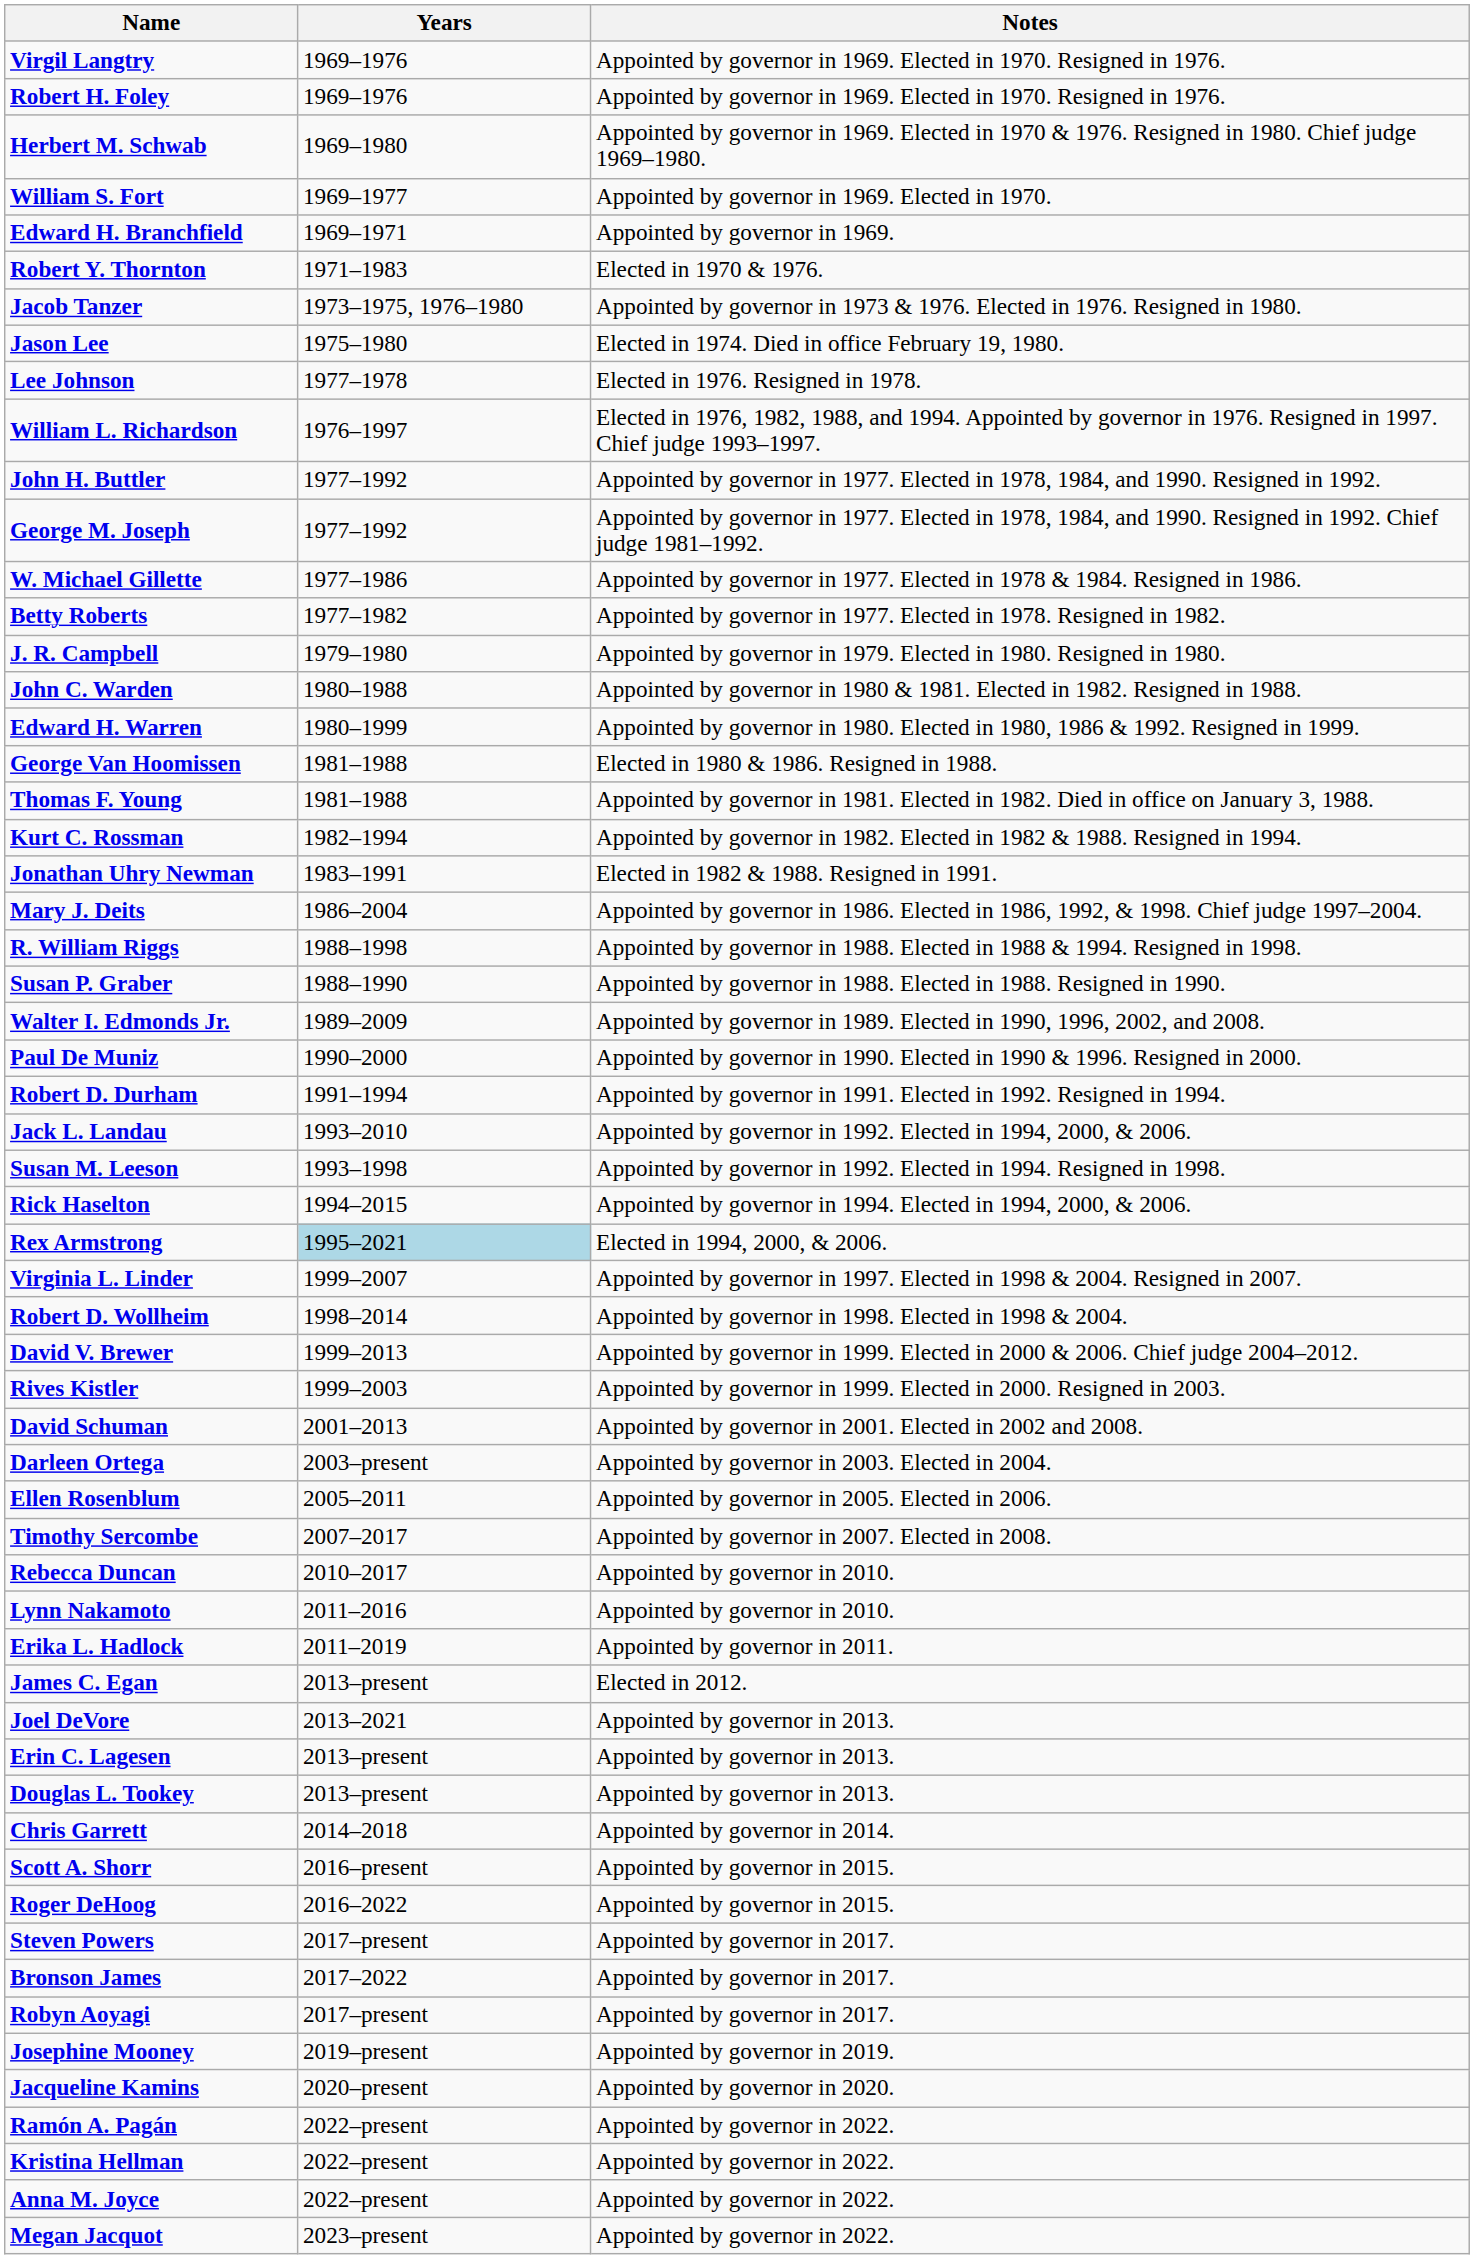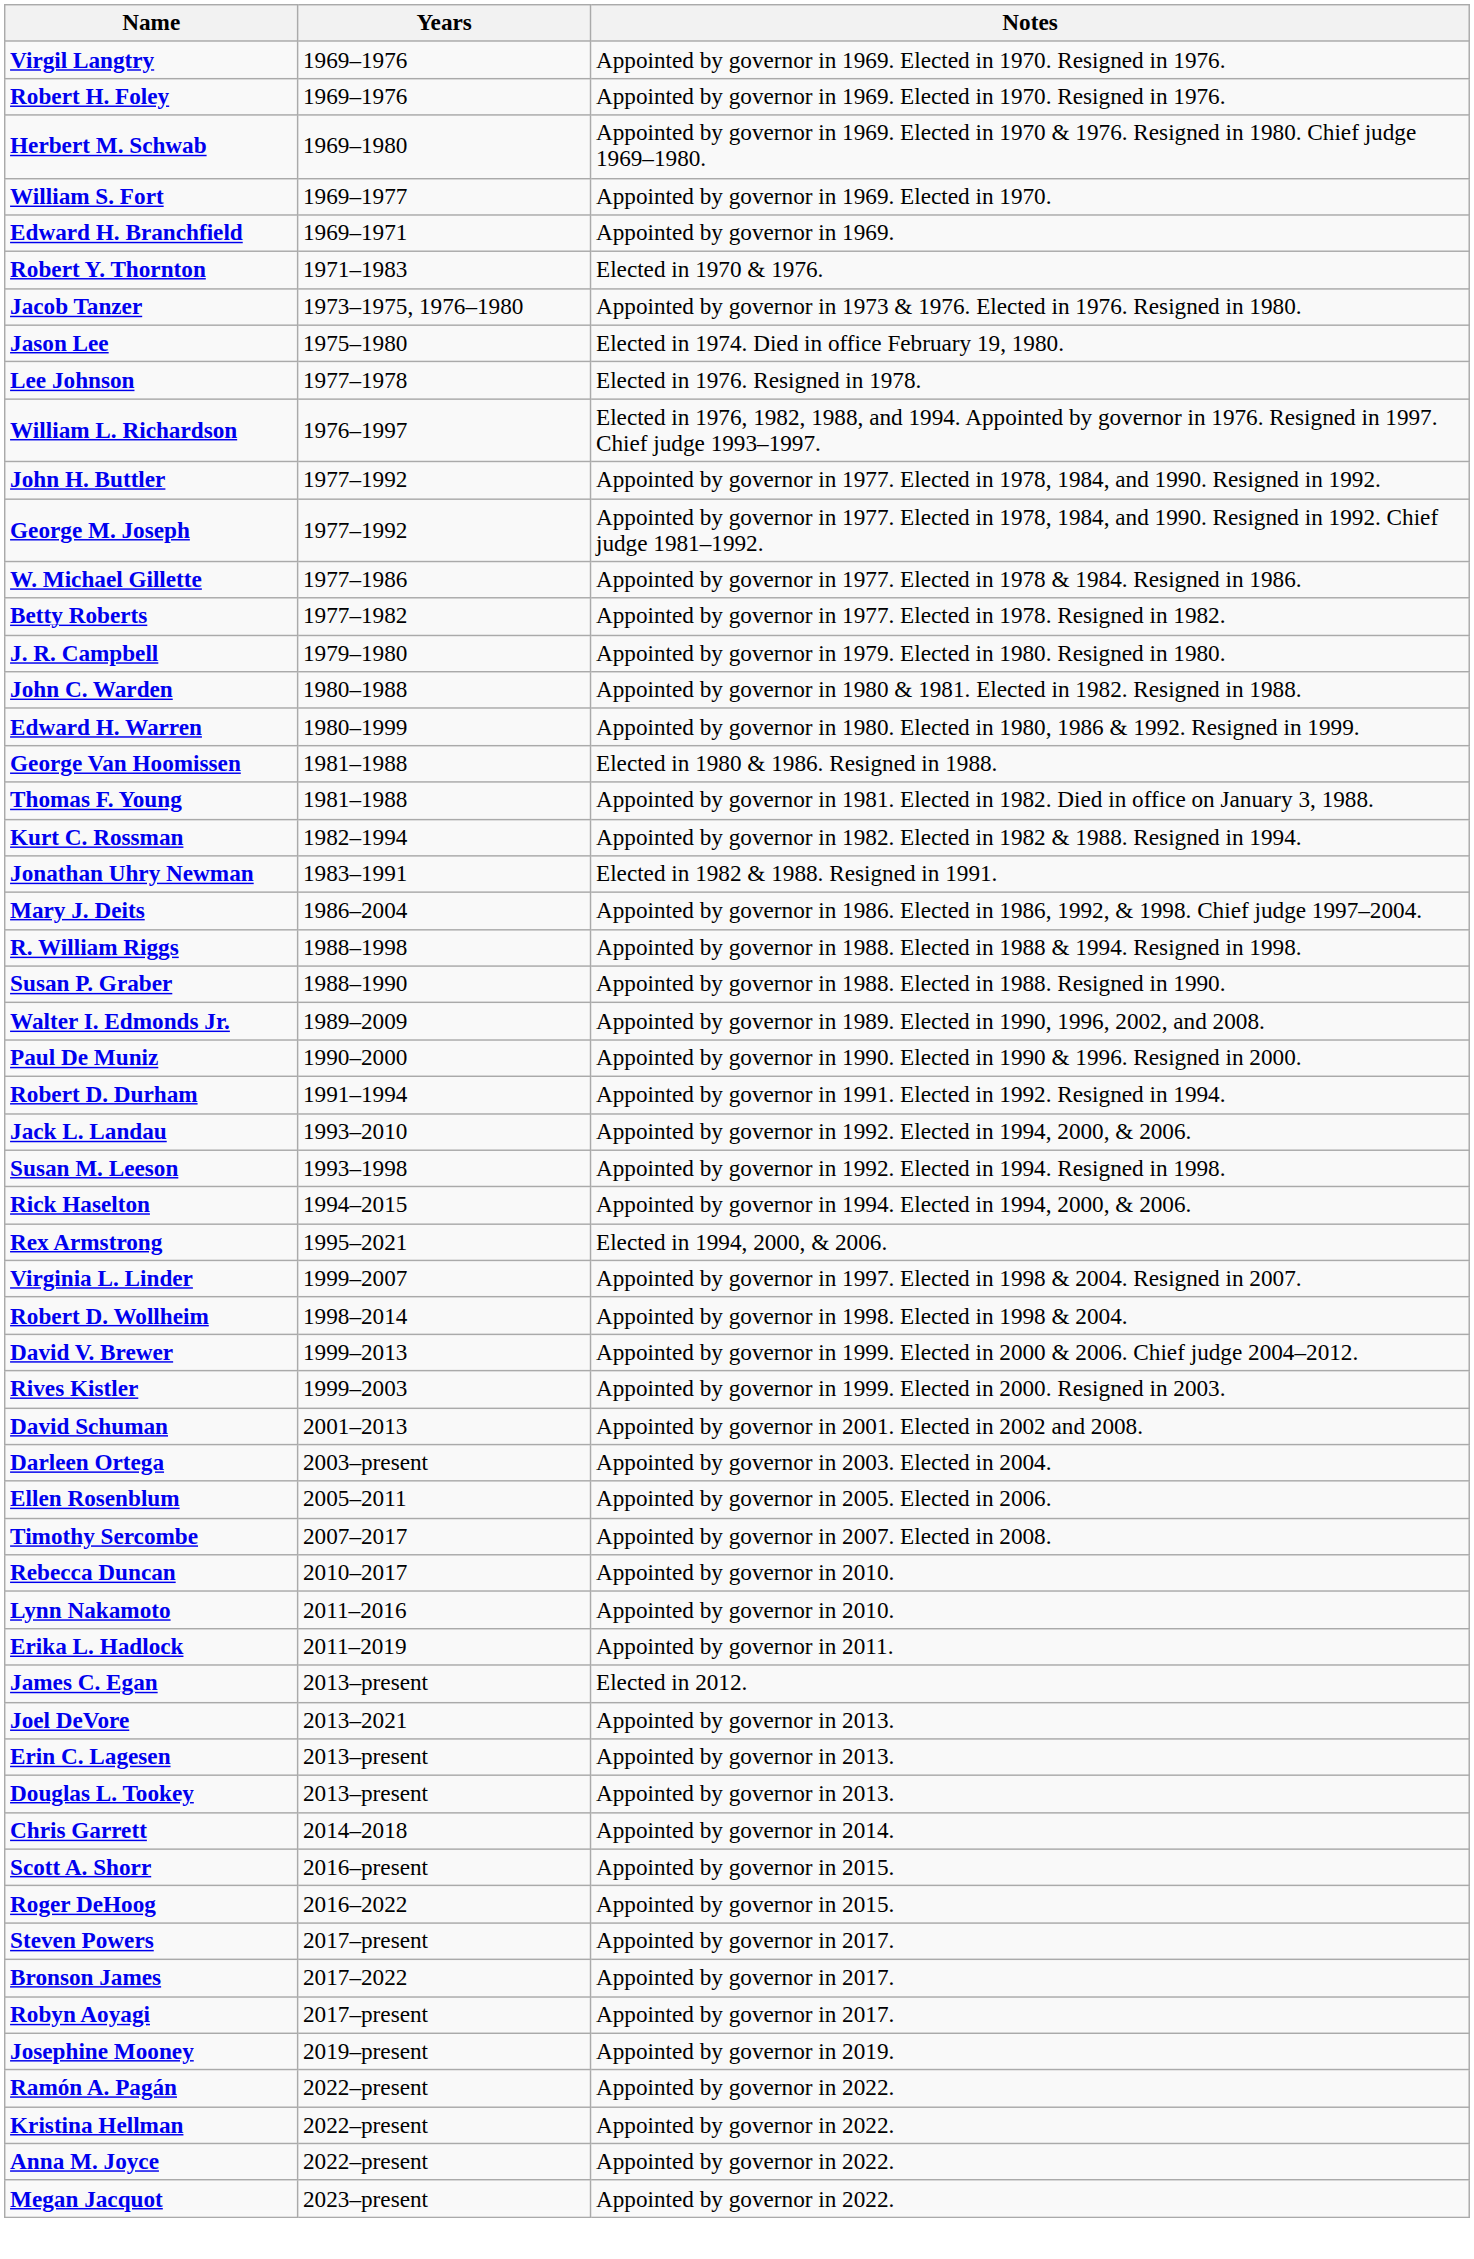Rex Armstrong | Years: lightblue background -> no background
- row: Jacqueline Kamins | 2020–present | Appointed by governor in 2020.
